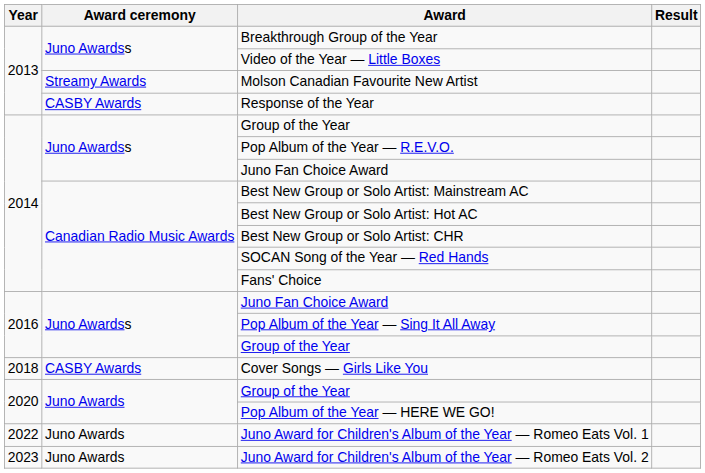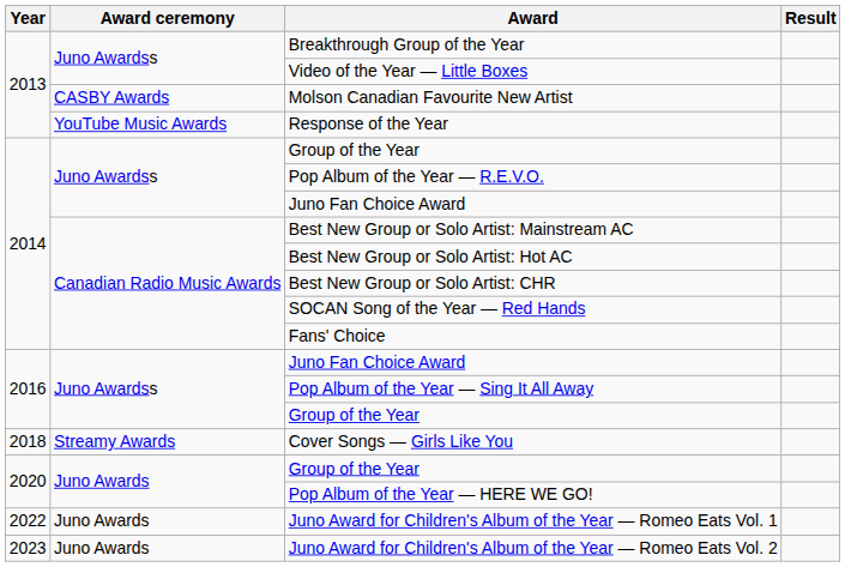Molson Canadian Favourite New Artist | Award ceremony: Streamy Awards -> CASBY Awards
Response of the Year | Award ceremony: CASBY Awards -> YouTube Music Awards
Cover Songs — Girls Like You | Award ceremony: CASBY Awards -> Streamy Awards
